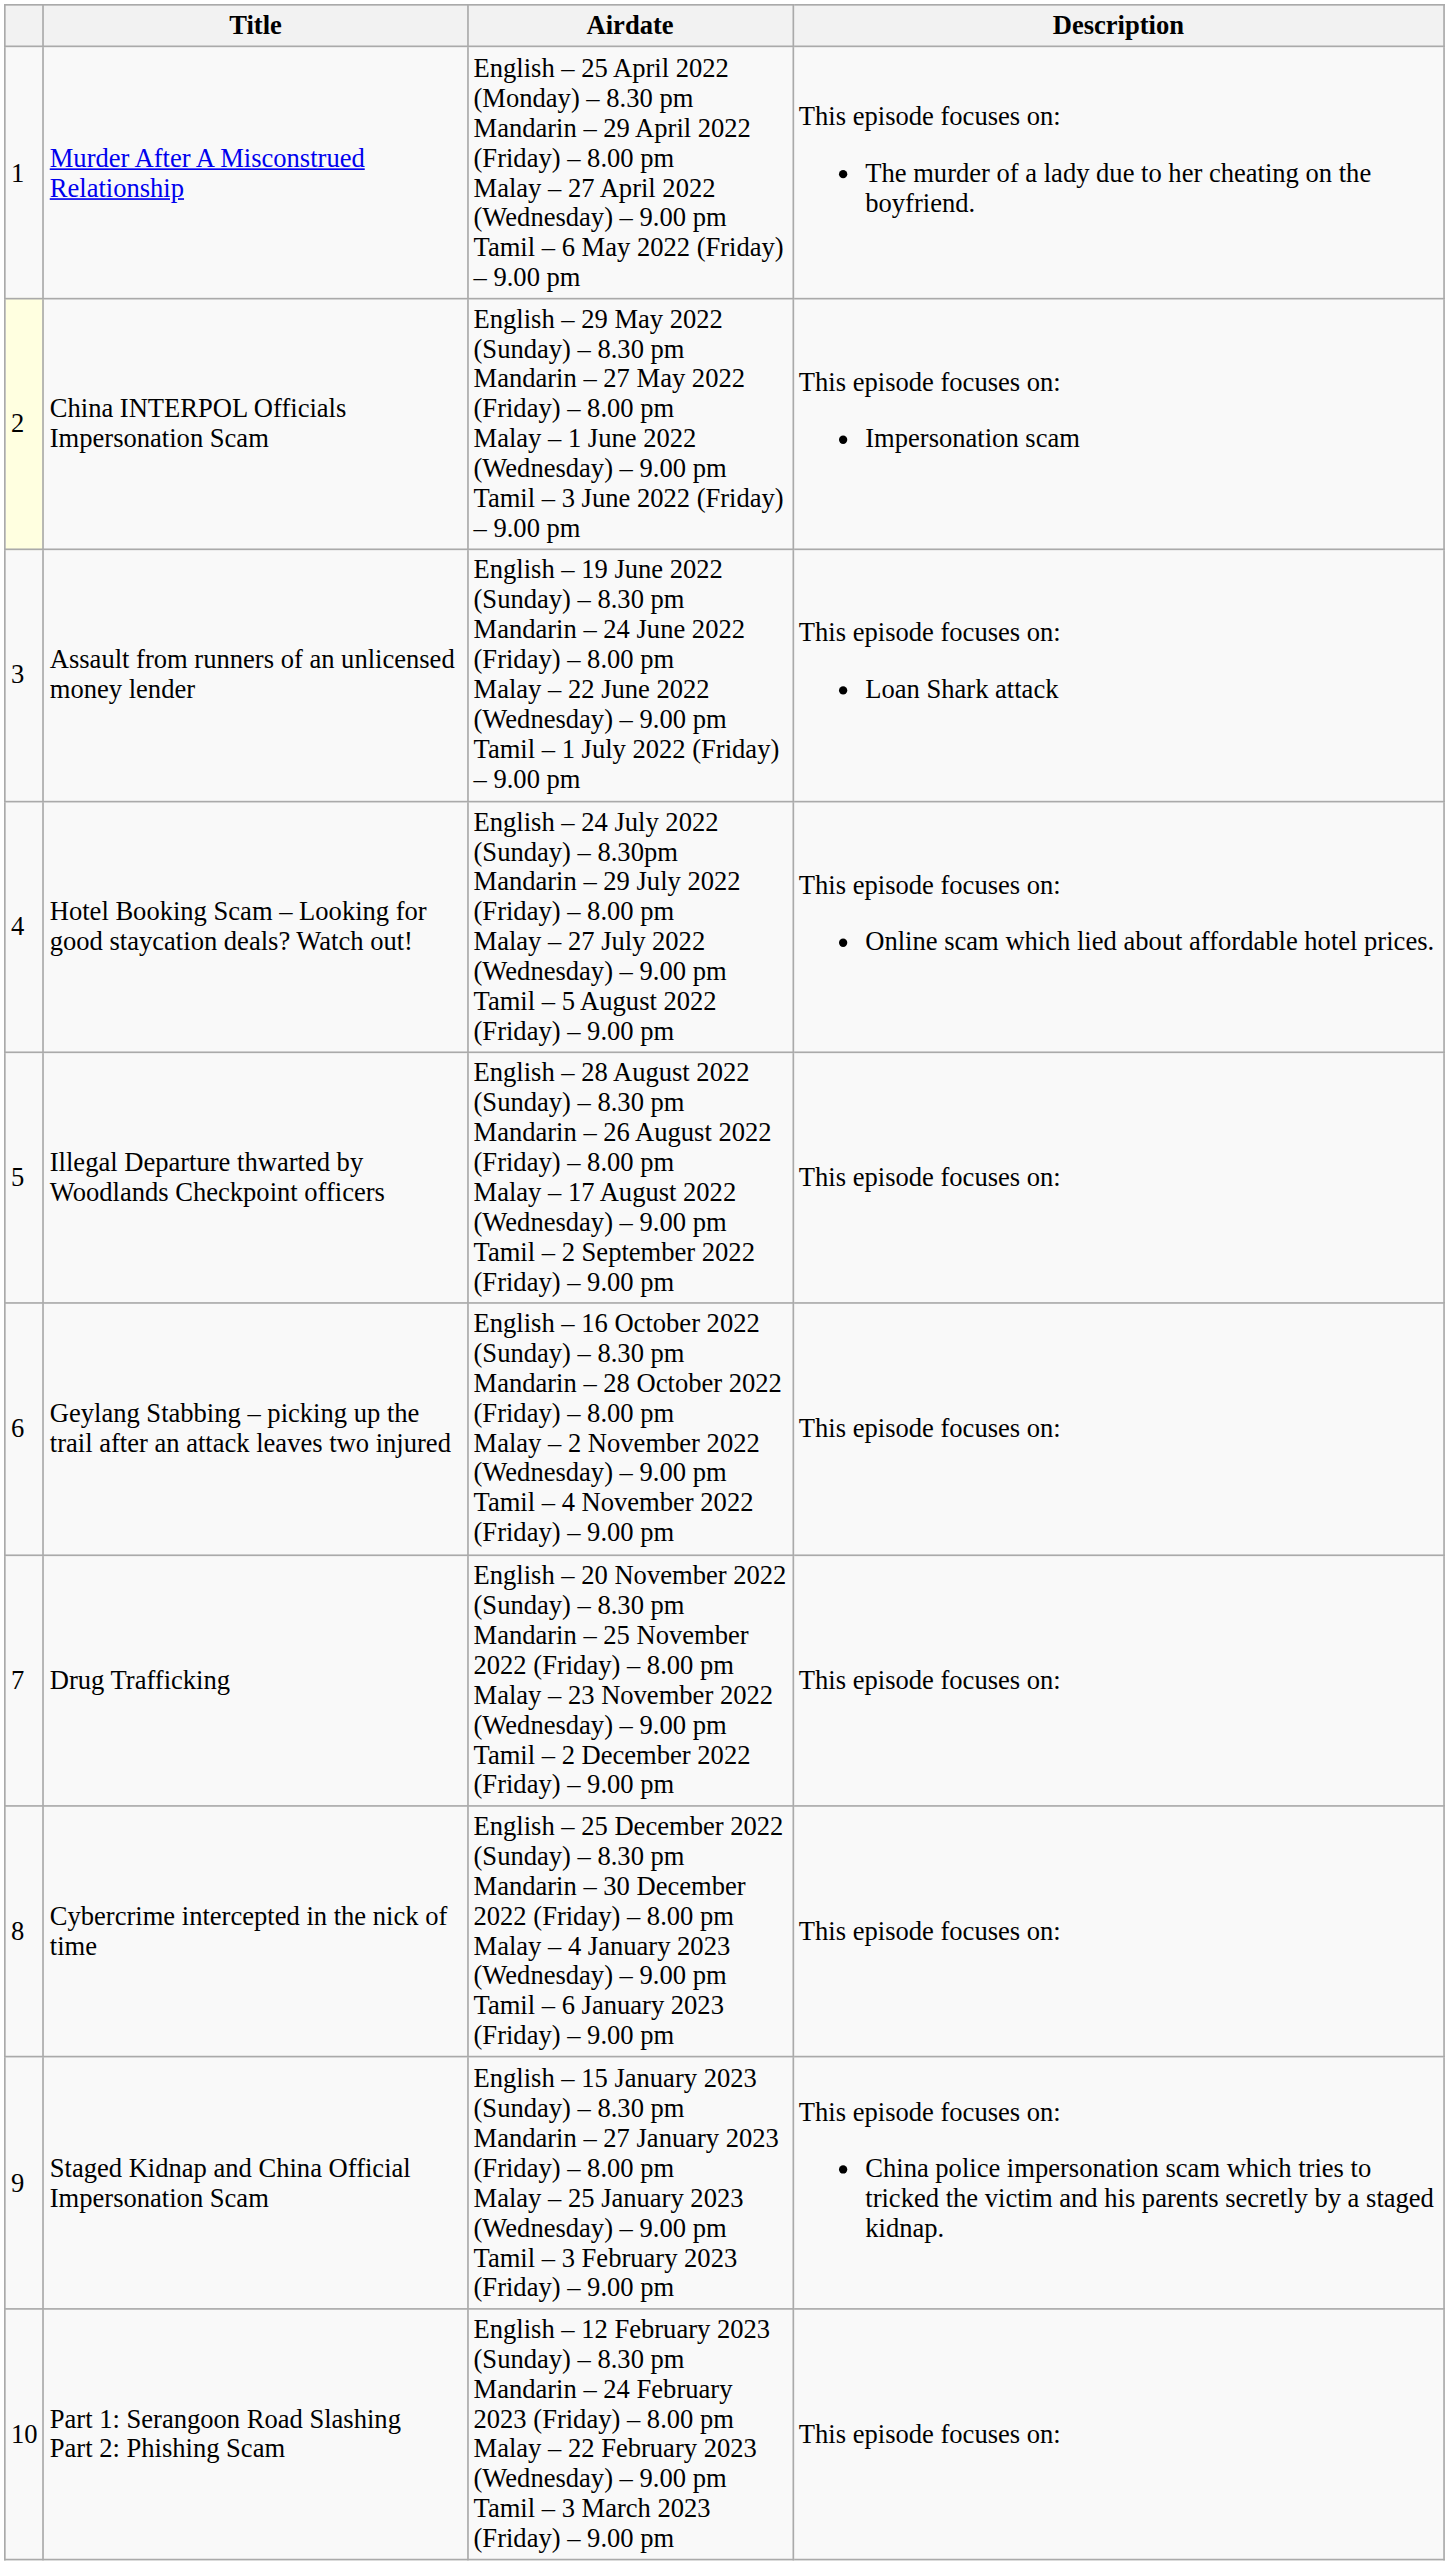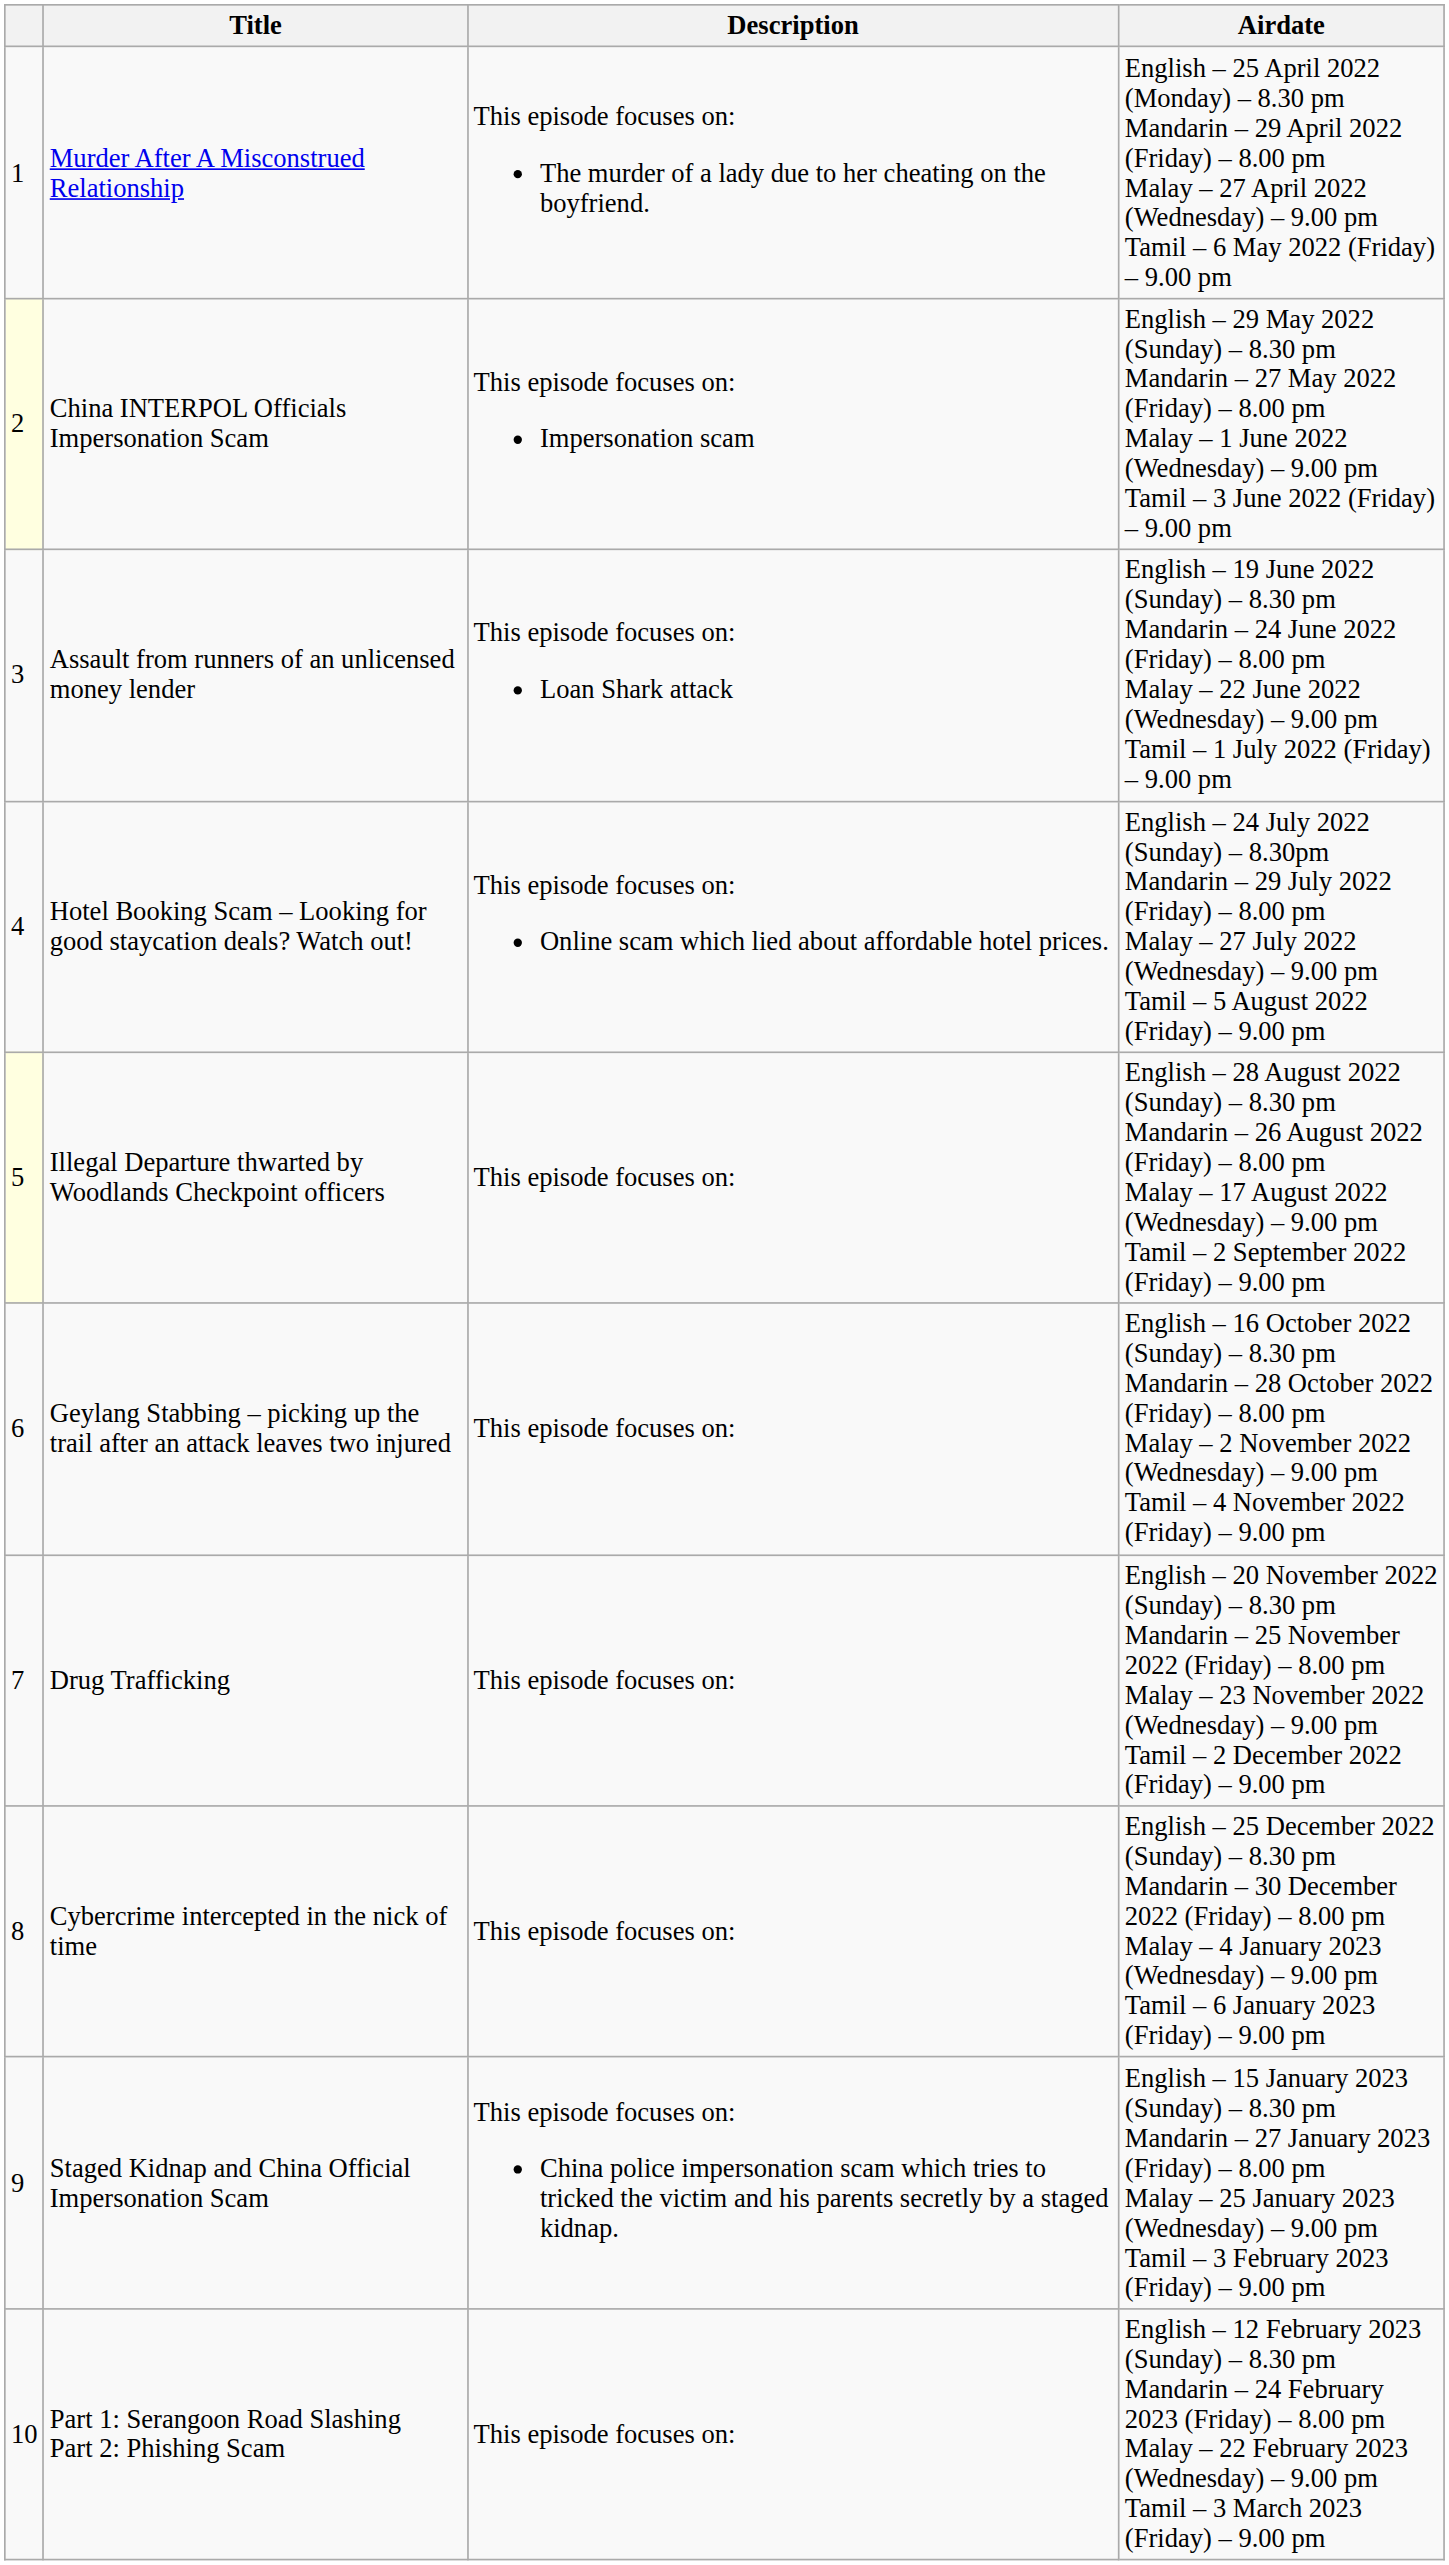columns swapped: Description <-> Airdate
Illegal Departure thwarted by Woodlands Checkpoint officers | column 1: no background -> lightyellow background
